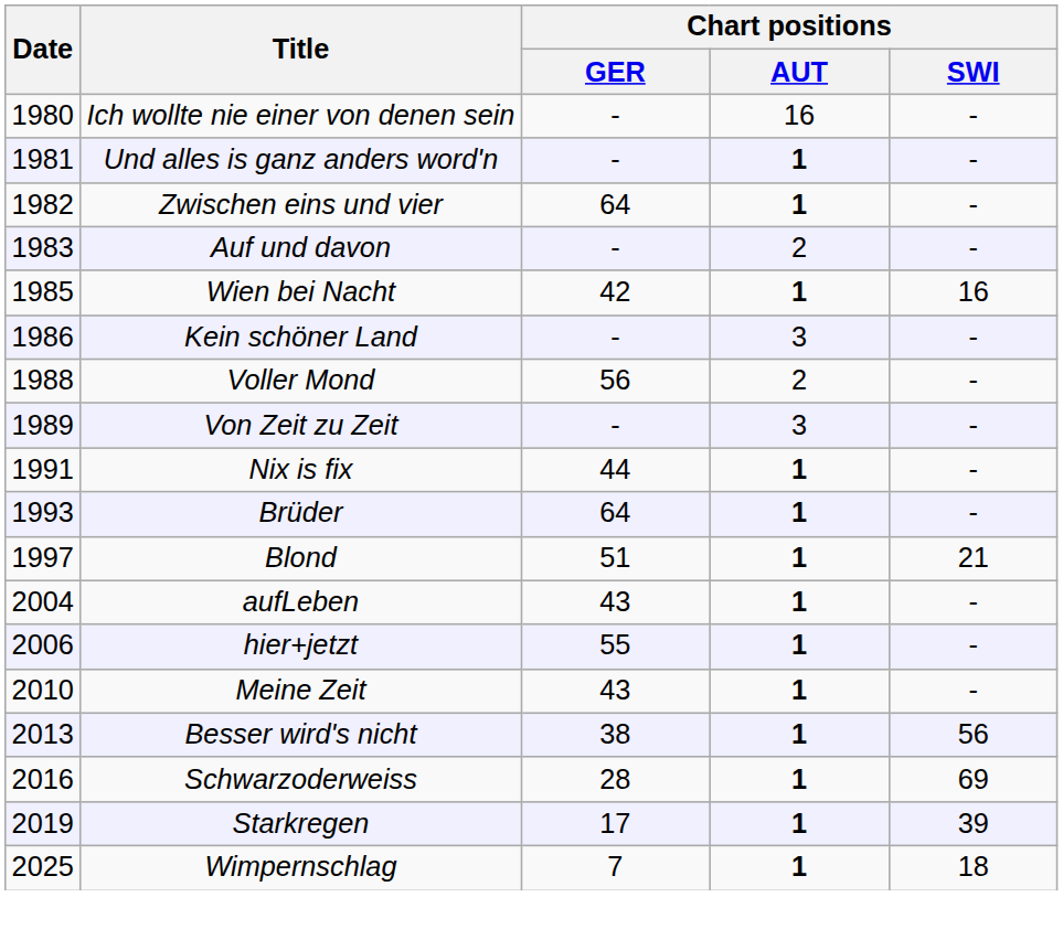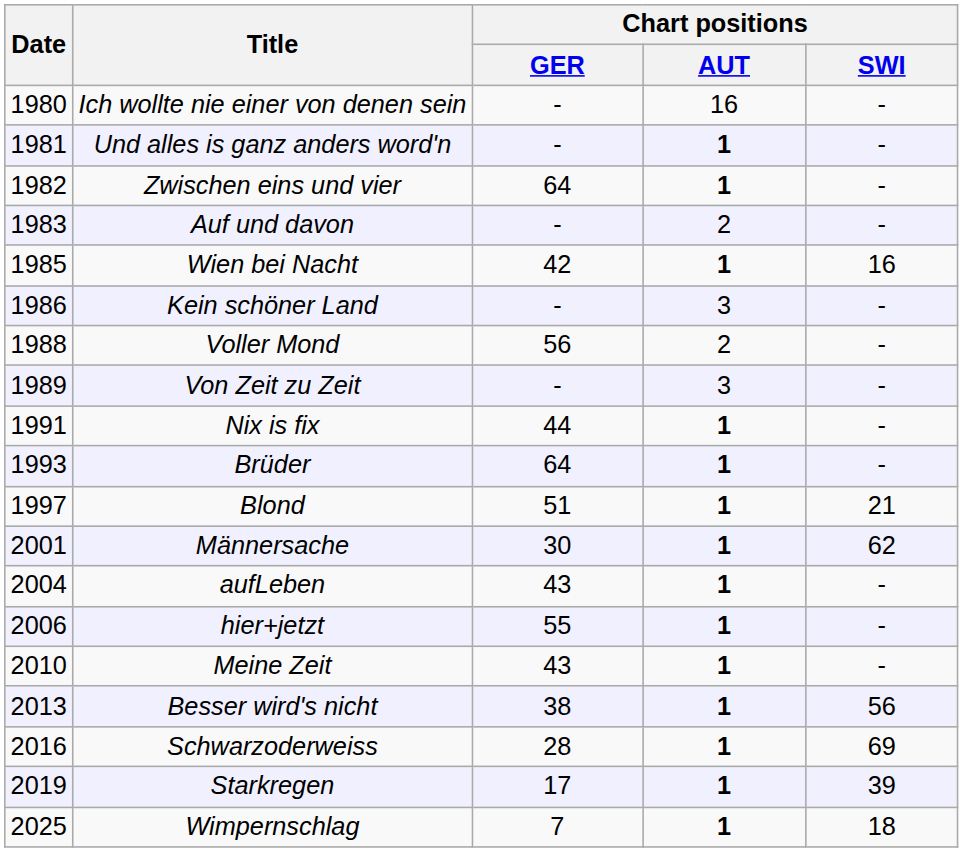+ row: 2001 | Männersache | 30 | 1 | 62
